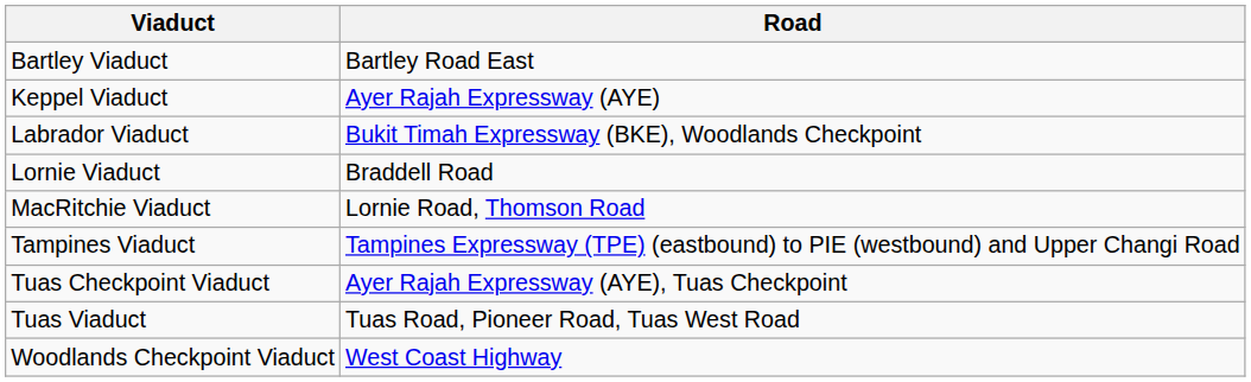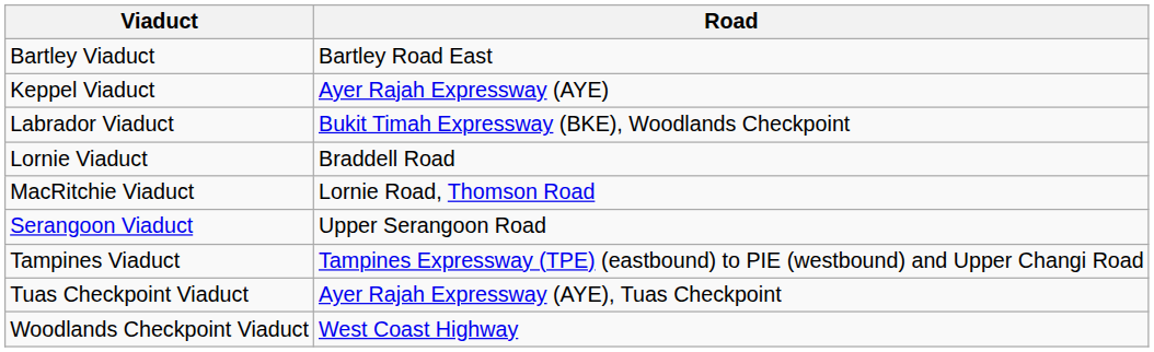+ row: Serangoon Viaduct | Upper Serangoon Road
- row: Tuas Viaduct | Tuas Road, Pioneer Road, Tuas West Road
